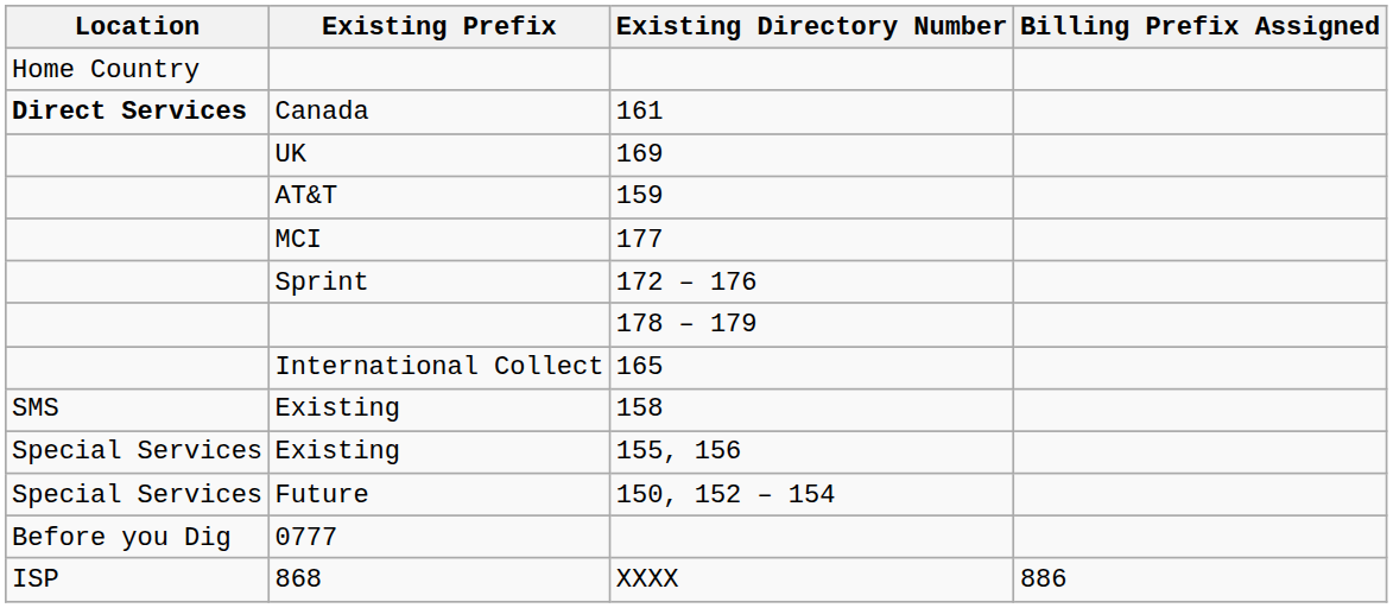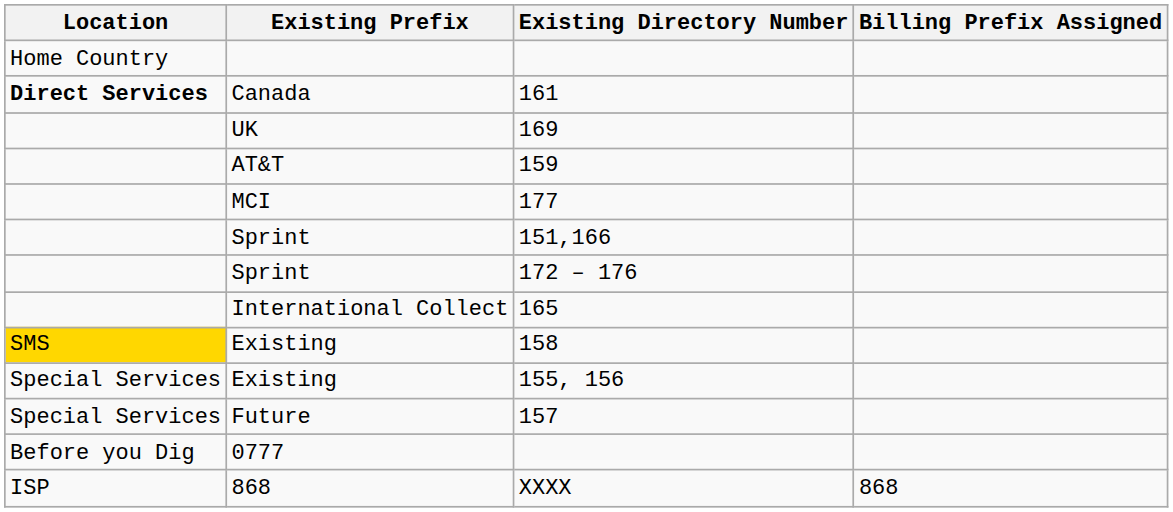+ row: Sprint | 151,166
- row: 178 – 179
158 | Location: no background -> gold background
- row: Special Services | Future | 150, 152 – 154
+ row: Special Services | Future | 157
XXXX | Billing Prefix Assigned: 886 -> 868
